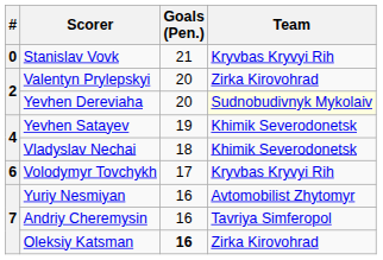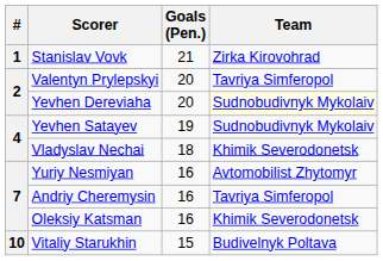Stanislav Vovk | #: 0 -> 1
Stanislav Vovk | Team: Kryvbas Kryvyi Rih -> Zirka Kirovohrad
Valentyn Prylepskyi | Team: Zirka Kirovohrad -> Tavriya Simferopol
Yevhen Satayev | Team: Khimik Severodonetsk -> Sudnobudivnyk Mykolaiv
- row: 6 | Volodymyr Tovchykh | 17 | Kryvbas Kryvyi Rih
Oleksiy Katsman | Goals (Pen.): bold -> normal
Oleksiy Katsman | Team: Zirka Kirovohrad -> Khimik Severodonetsk
+ row: 10 | Vitaliy Starukhin | 15 | Budivelnyk Poltava
